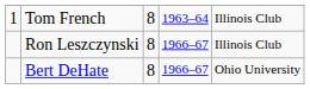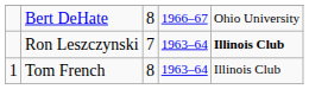rows swapped: Tom French <-> Bert DeHate
Ron Leszczynski | column 3: 8 -> 7
Ron Leszczynski | column 4: 1966–67 -> 1963–64
Ron Leszczynski | column 5: normal -> bold
